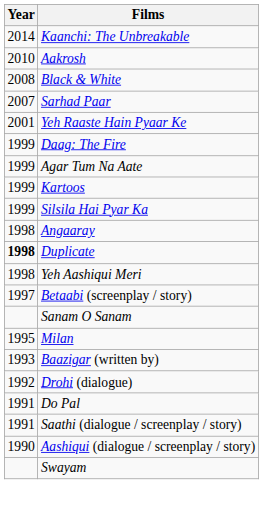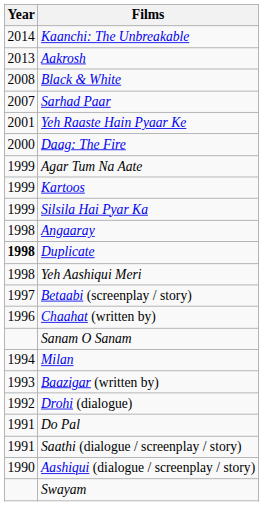Aakrosh | Year: 2010 -> 2013
Daag: The Fire | Year: 1999 -> 2000
+ row: 1996 | Chaahat (written by)
Milan | Year: 1995 -> 1994
